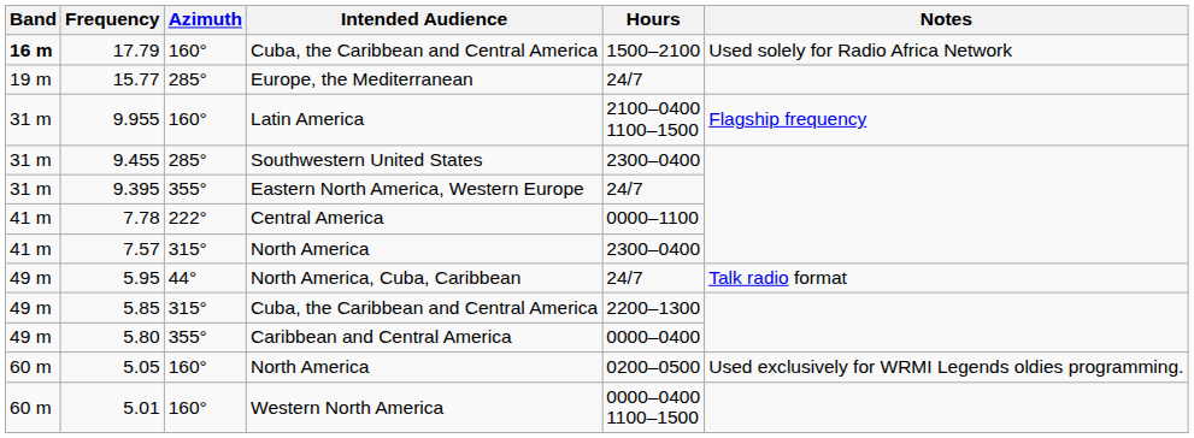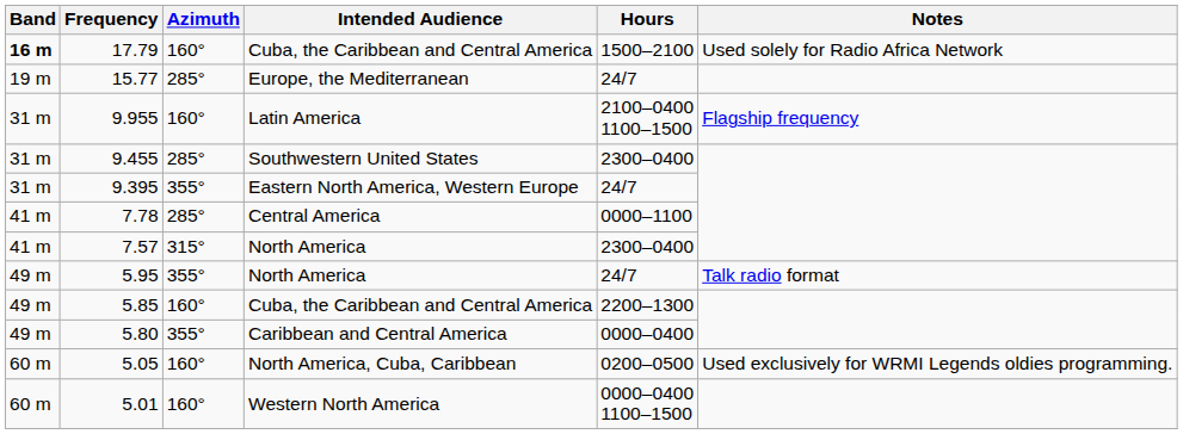7.78 | Azimuth: 222° -> 285°
5.95 | Azimuth: 44° -> 355°
5.95 | Intended Audience: North America, Cuba, Caribbean -> North America
5.85 | Azimuth: 315° -> 160°
5.05 | Intended Audience: North America -> North America, Cuba, Caribbean
